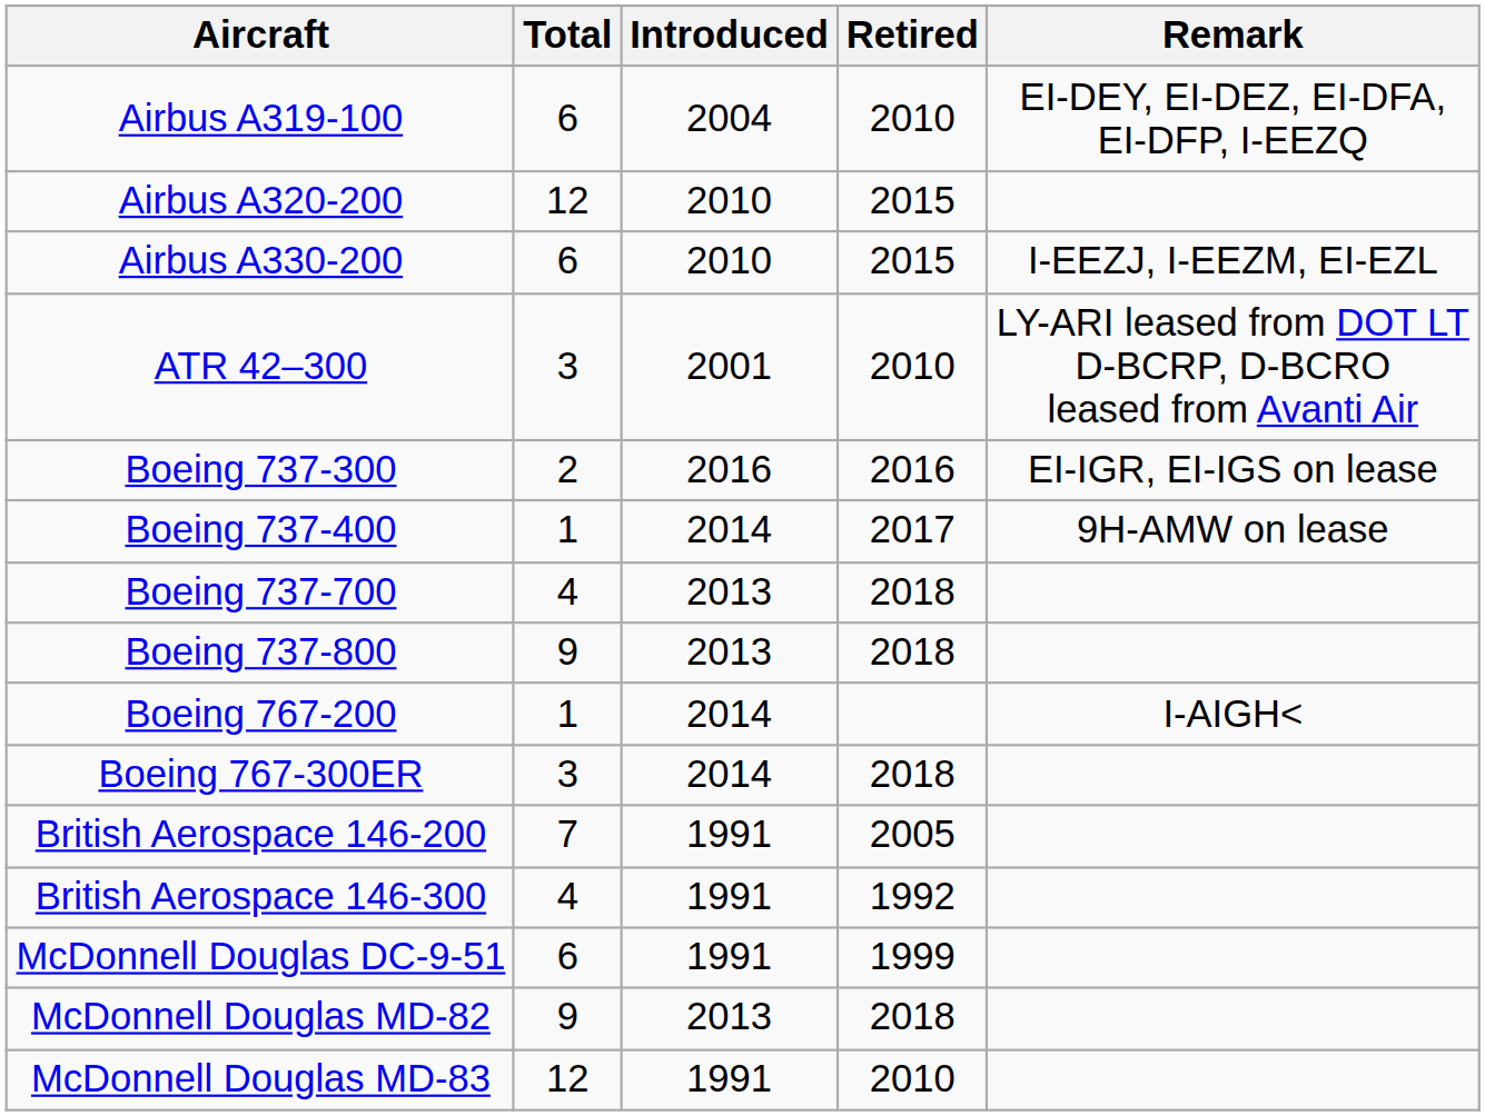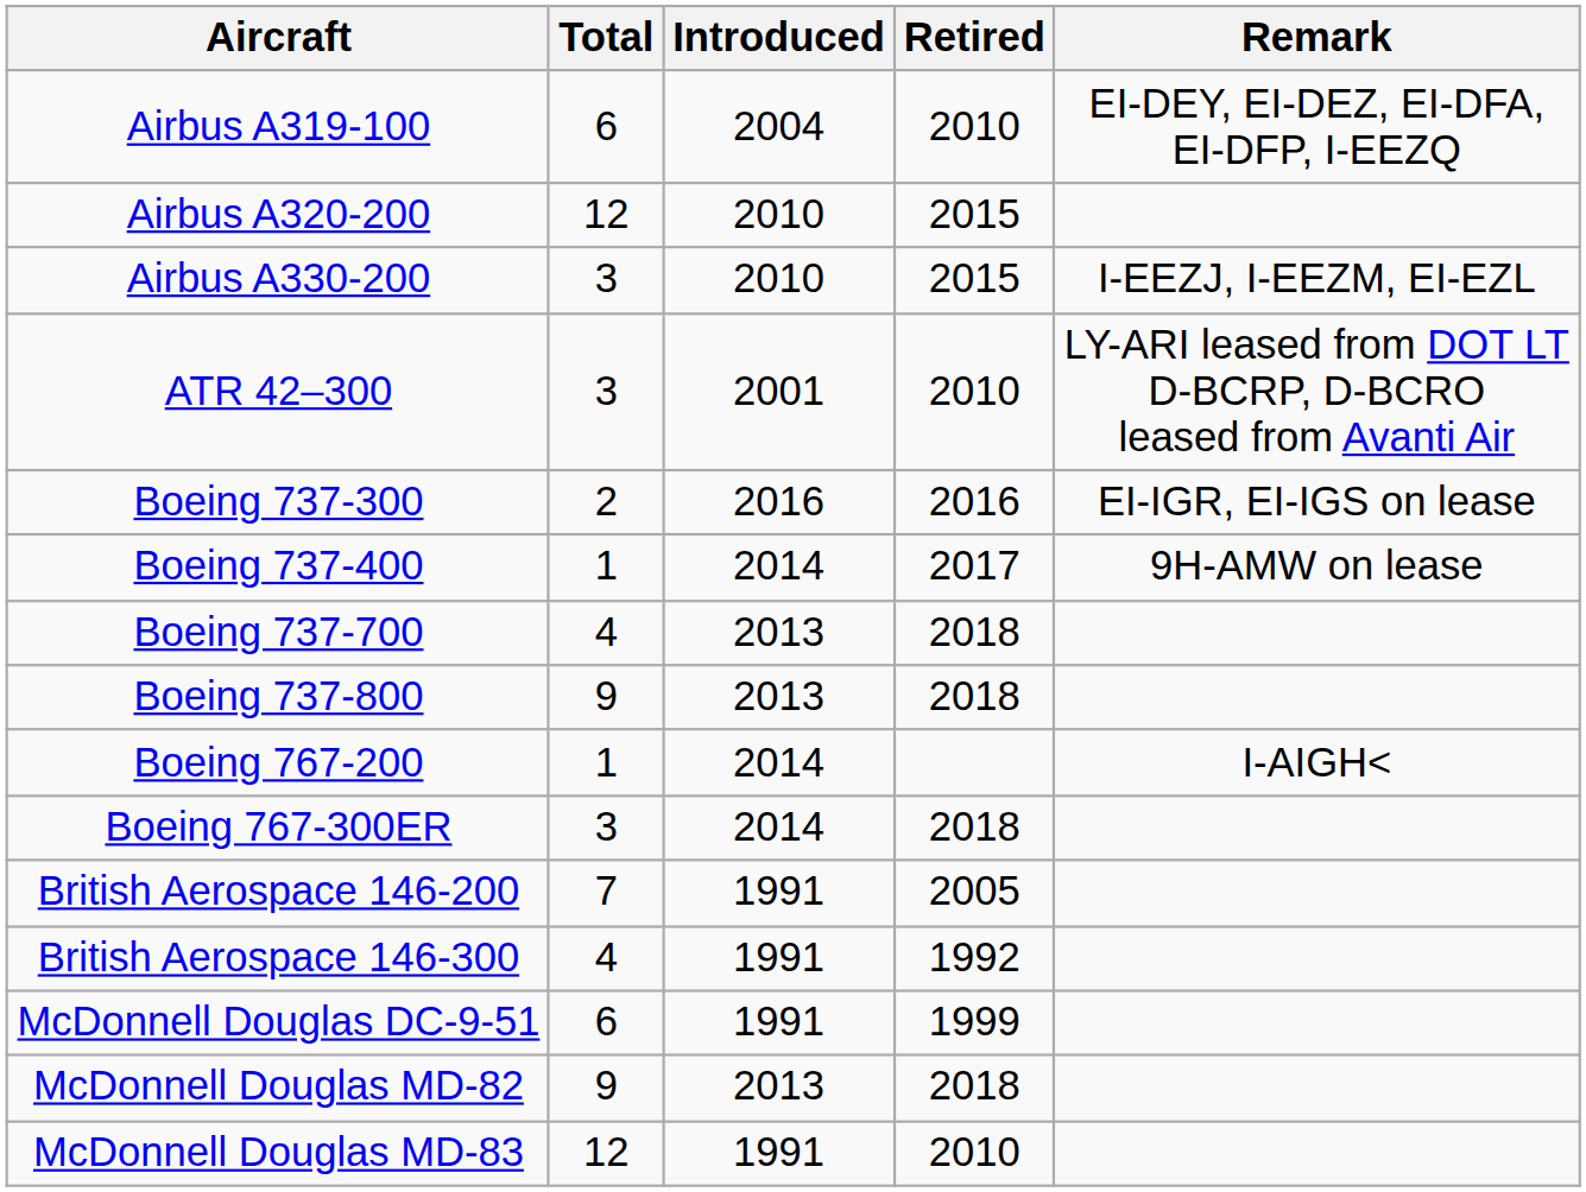Airbus A330-200 | Total: 6 -> 3
